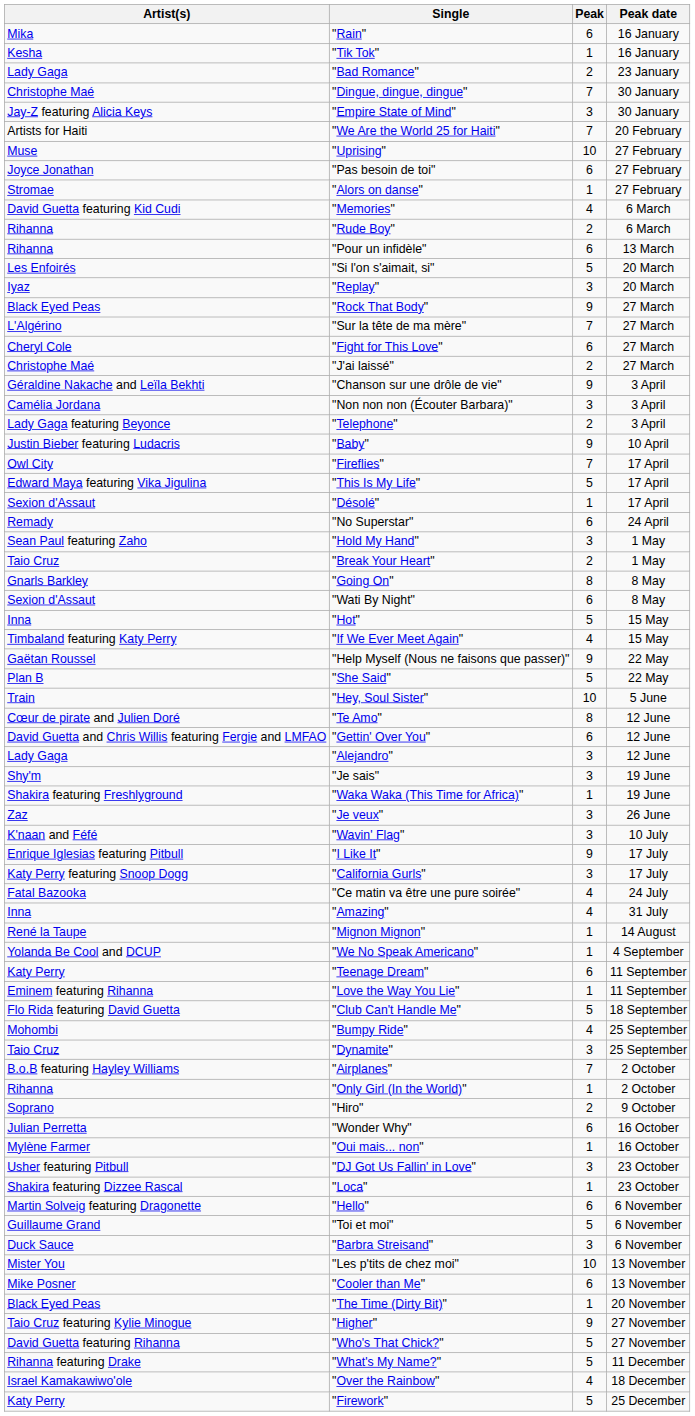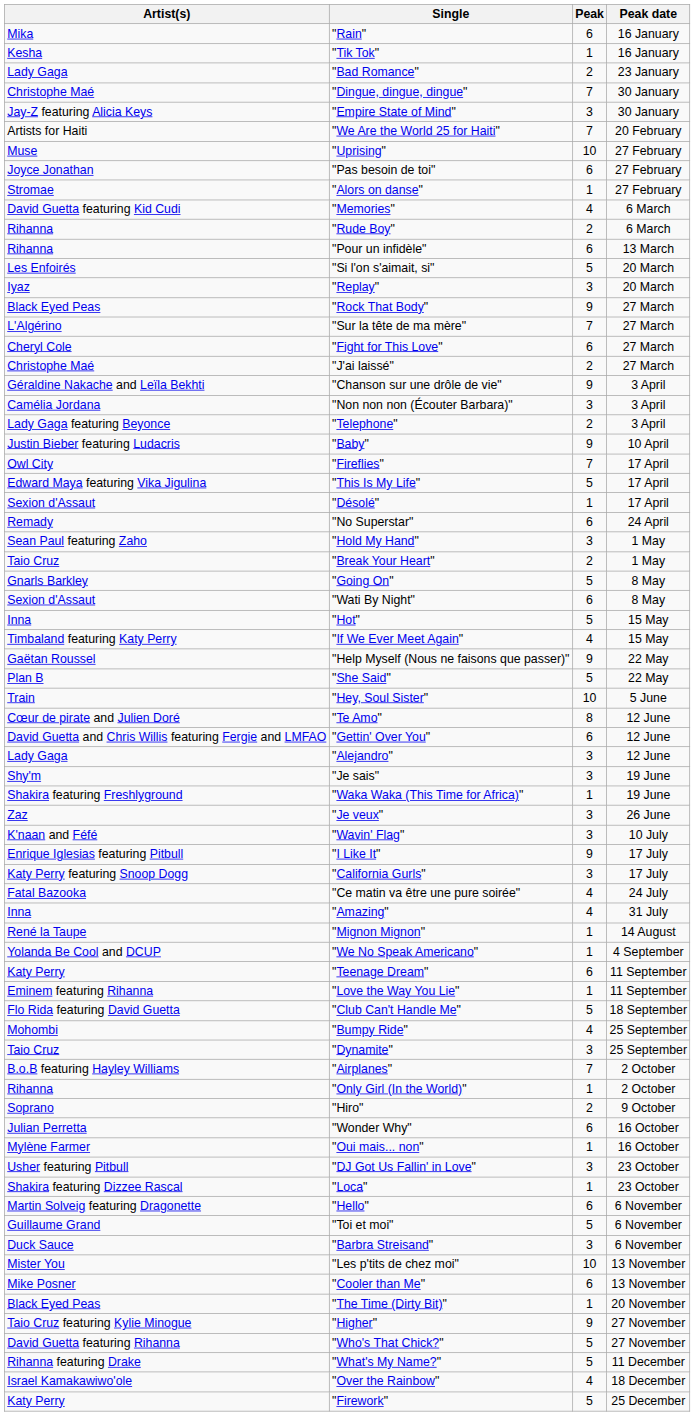"Going On" | Peak: 8 -> 5
